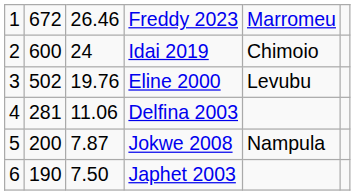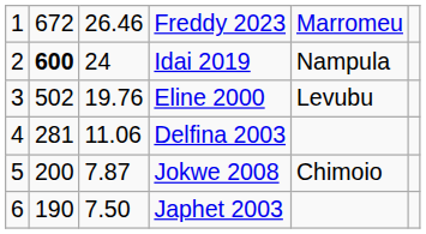Idai 2019 | column 2: normal -> bold
Idai 2019 | column 5: Chimoio -> Nampula
Jokwe 2008 | column 5: Nampula -> Chimoio
